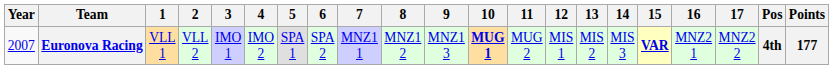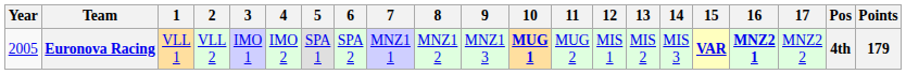Euronova Racing | Year: 2007 -> 2005
Euronova Racing | 16: normal -> bold
Euronova Racing | Points: 177 -> 179
